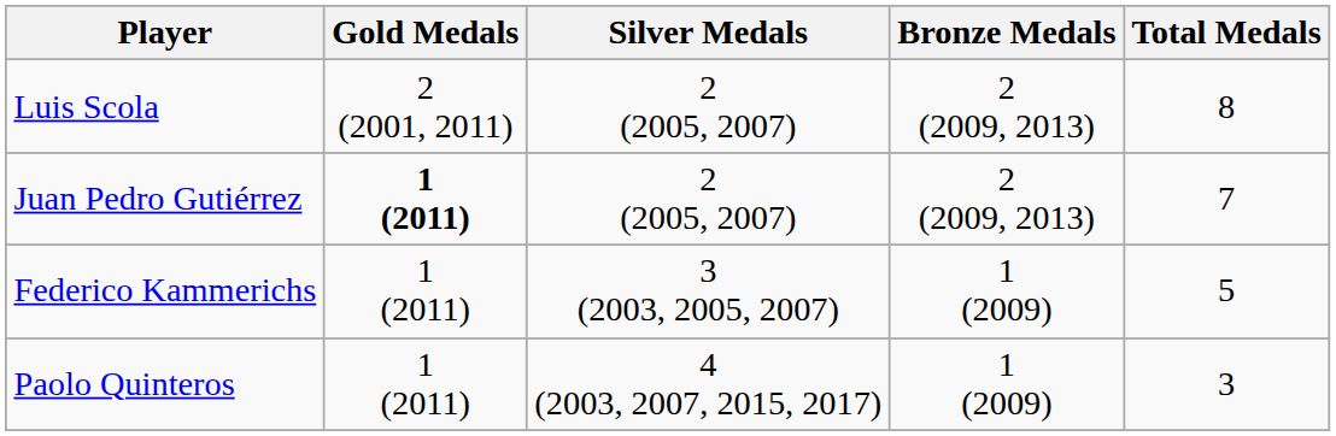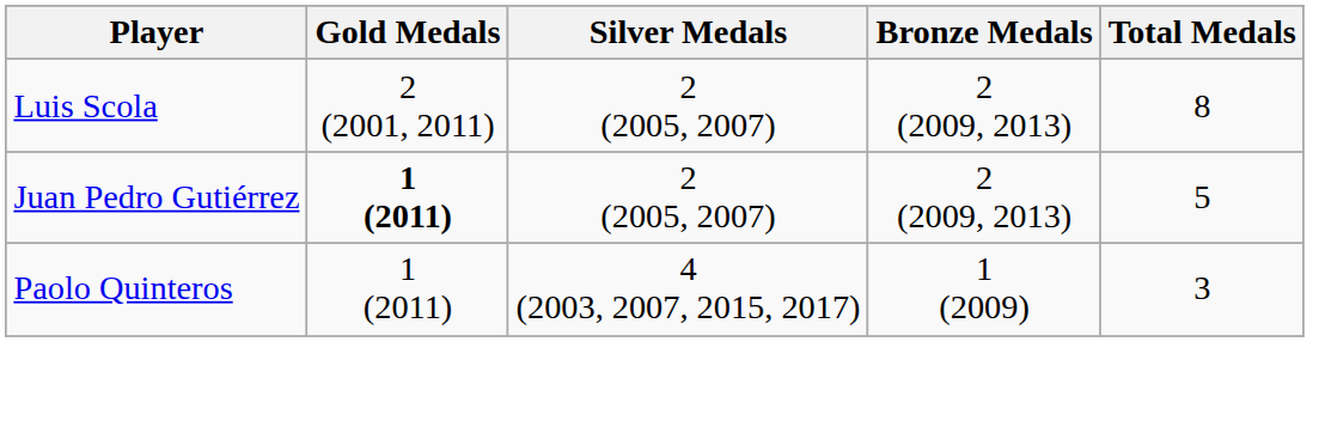Juan Pedro Gutiérrez | Total Medals: 7 -> 5
- row: Federico Kammerichs | 1 (2011) | 3 (2003, 2005, 2007) | 1 (2009) | 5
